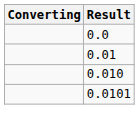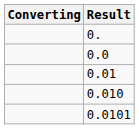+ row: 0.
